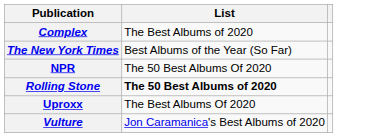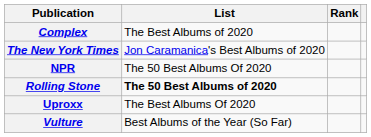+ column: Rank
The New York Times | List: Best Albums of the Year (So Far) -> Jon Caramanica's Best Albums of 2020
Vulture | List: Jon Caramanica's Best Albums of 2020 -> Best Albums of the Year (So Far)
